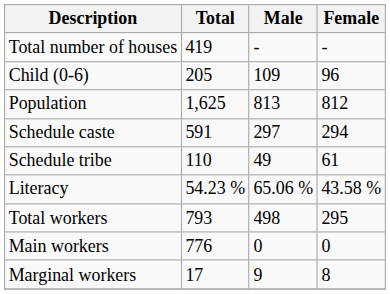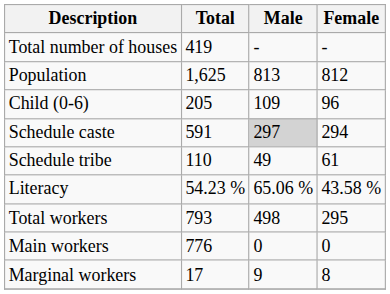rows swapped: Population <-> Child (0-6)
Schedule caste | Male: no background -> lightgrey background
